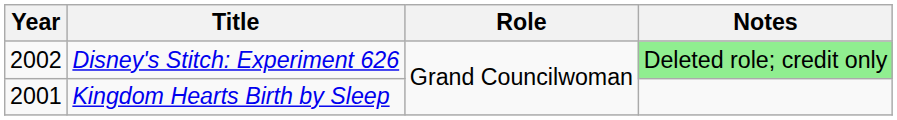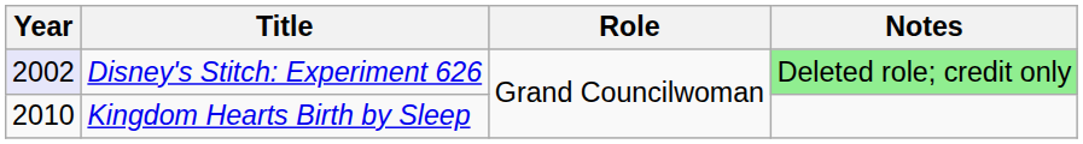Disney's Stitch: Experiment 626 | Year: no background -> lavender background
Kingdom Hearts Birth by Sleep | Year: 2001 -> 2010
